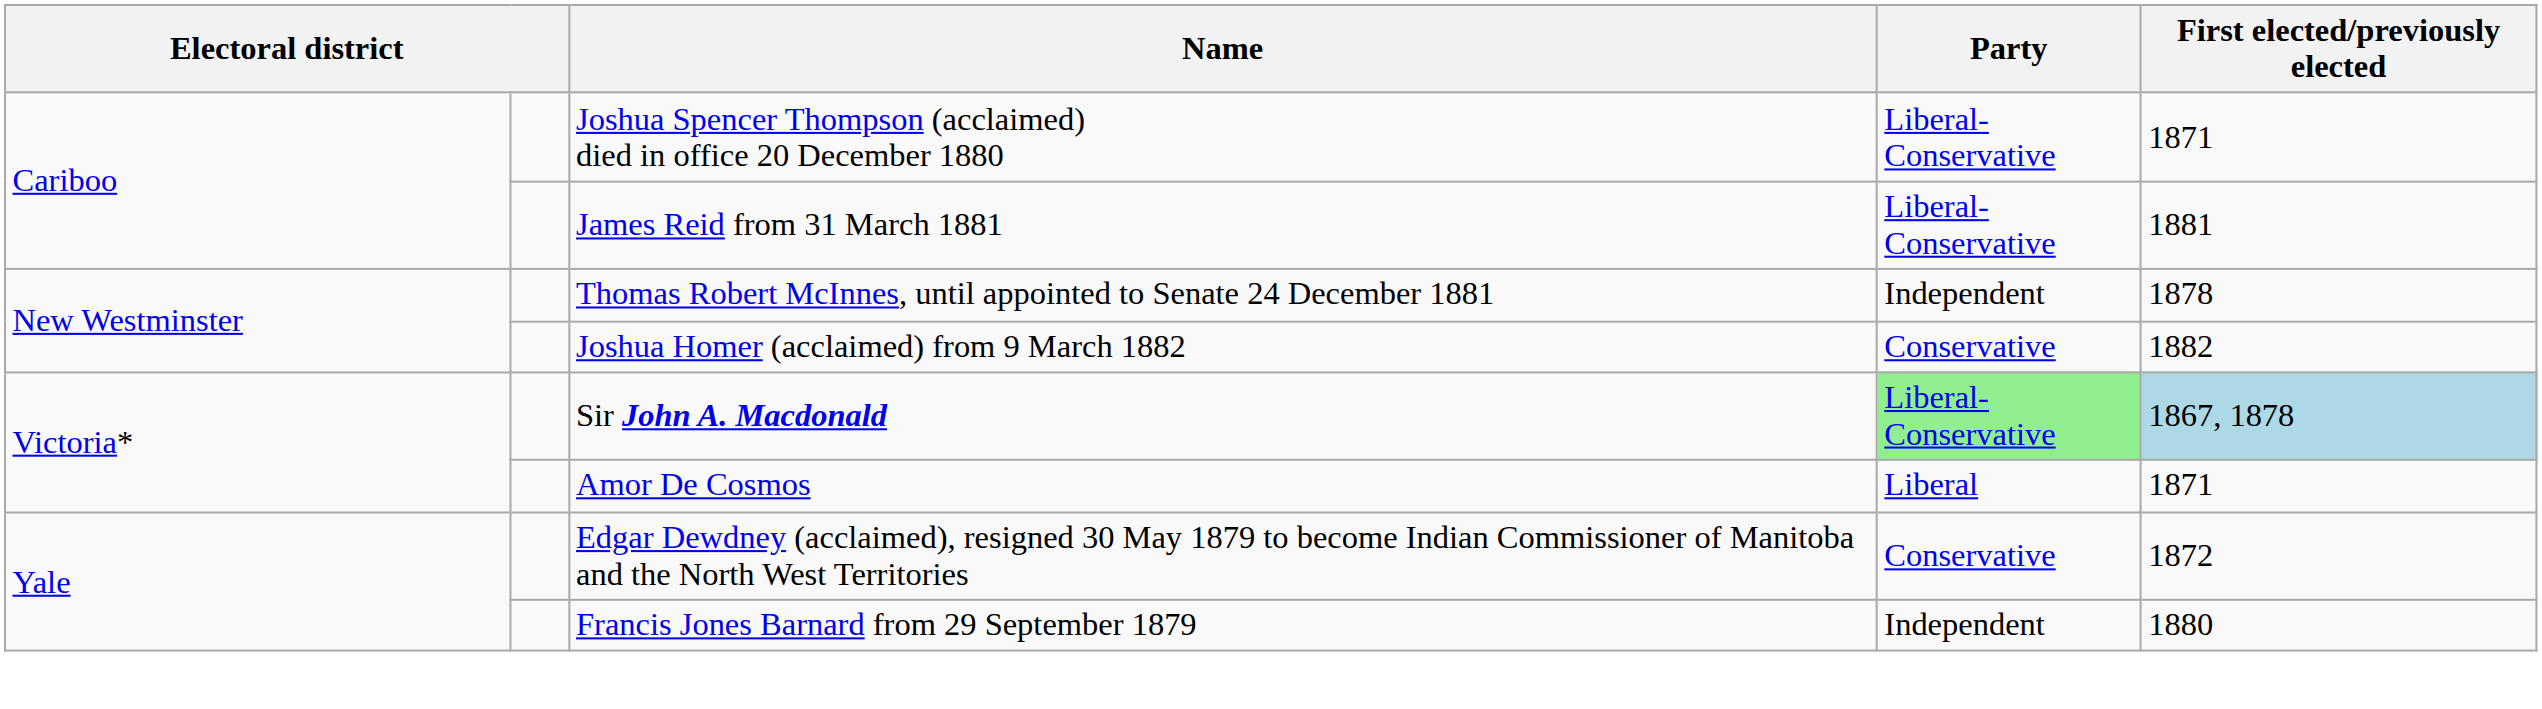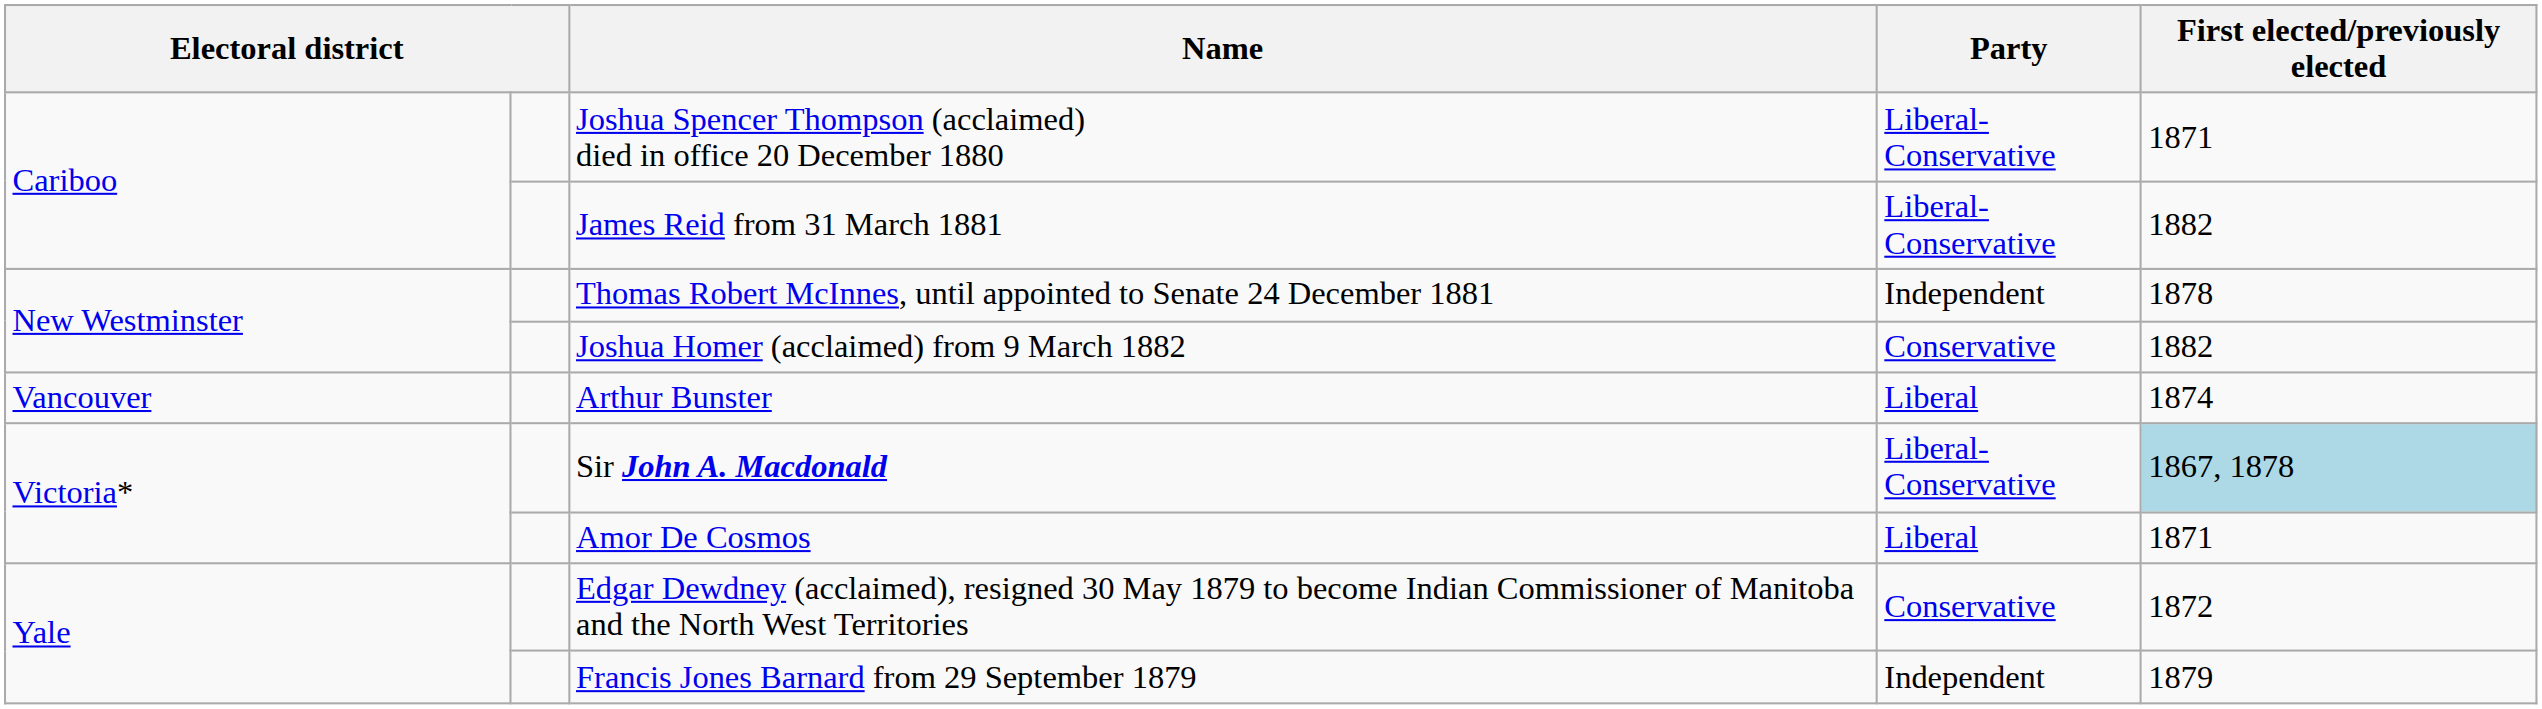James Reid from 31 March 1881 | First elected/previously elected: 1881 -> 1882
+ row: Vancouver | Arthur Bunster | Liberal | 1874
Sir John A. Macdonald | Party: lightgreen background -> no background
Francis Jones Barnard from 29 September 1879 | First elected/previously elected: 1880 -> 1879
